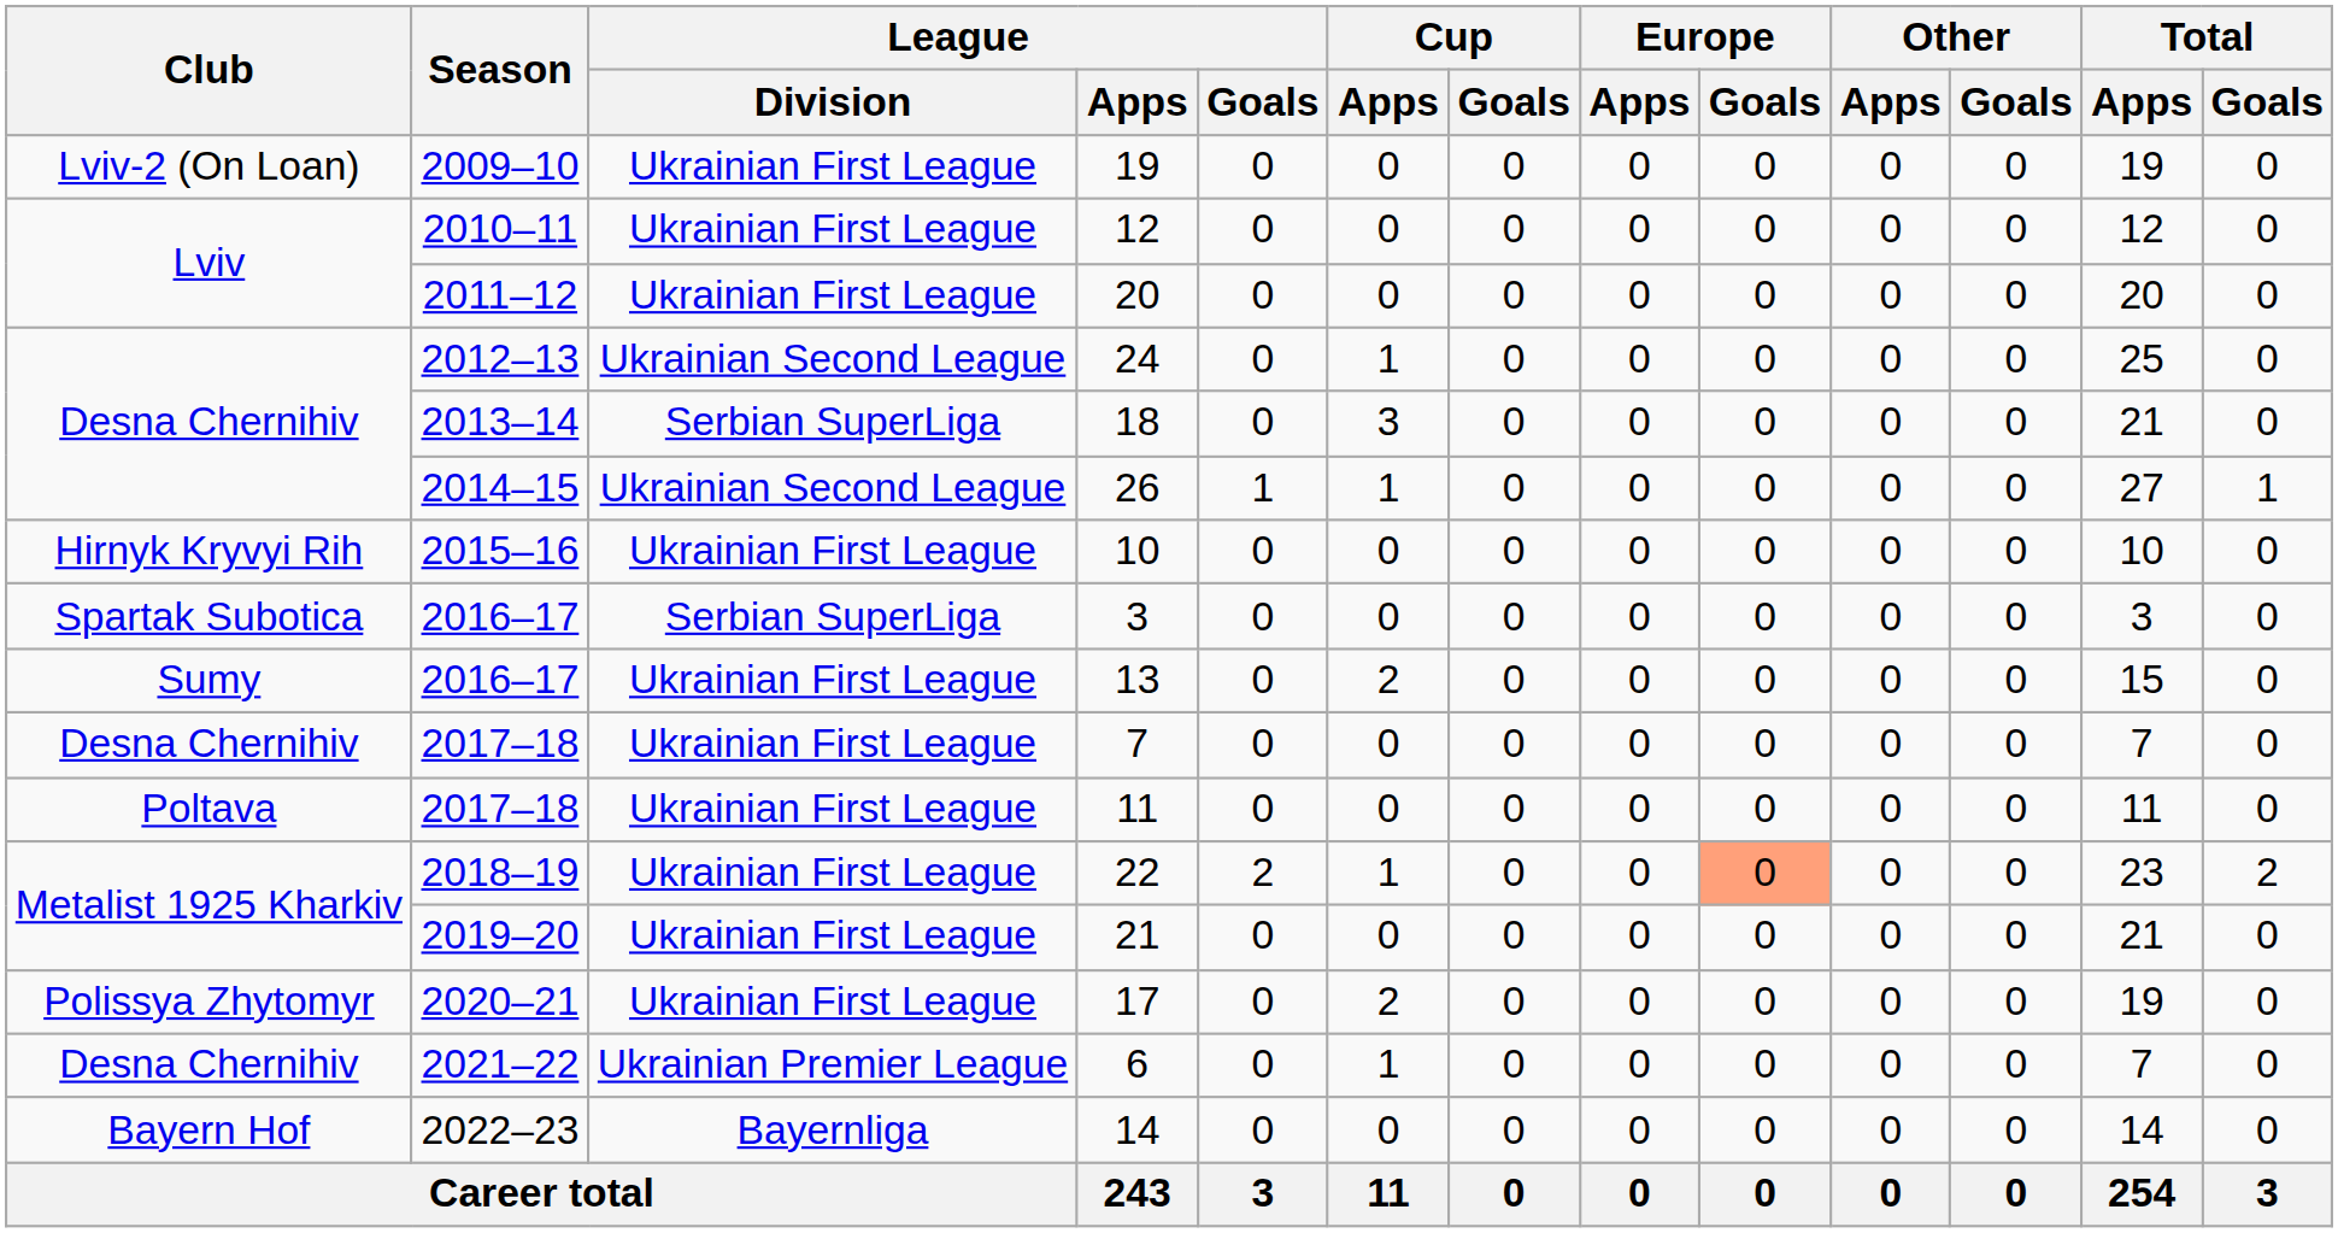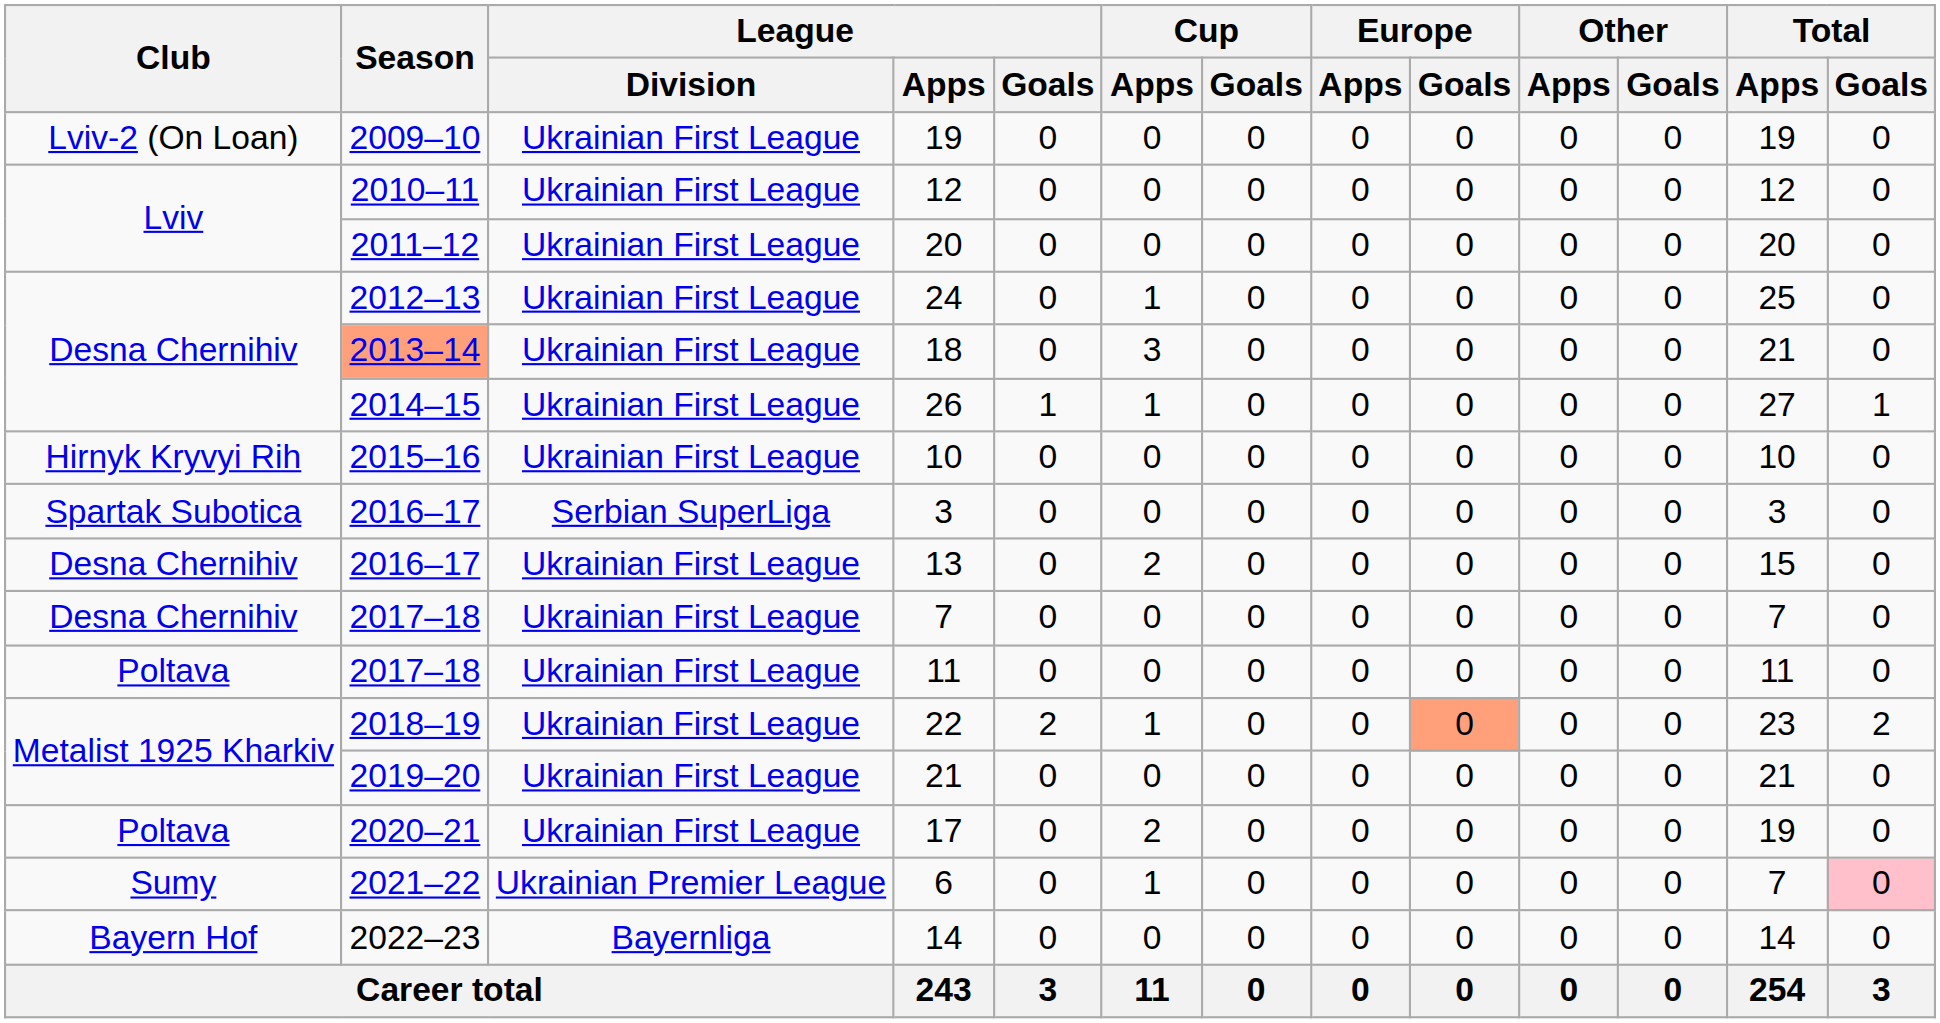24 | League / Division: Ukrainian Second League -> Ukrainian First League
18 | Season: no background -> lightsalmon background
18 | League / Division: Serbian SuperLiga -> Ukrainian First League
26 | League / Division: Ukrainian Second League -> Ukrainian First League
13 | Club: Sumy -> Desna Chernihiv
17 | Club: Polissya Zhytomyr -> Poltava
6 | Club: Desna Chernihiv -> Sumy
6 | Total / Goals: no background -> pink background
